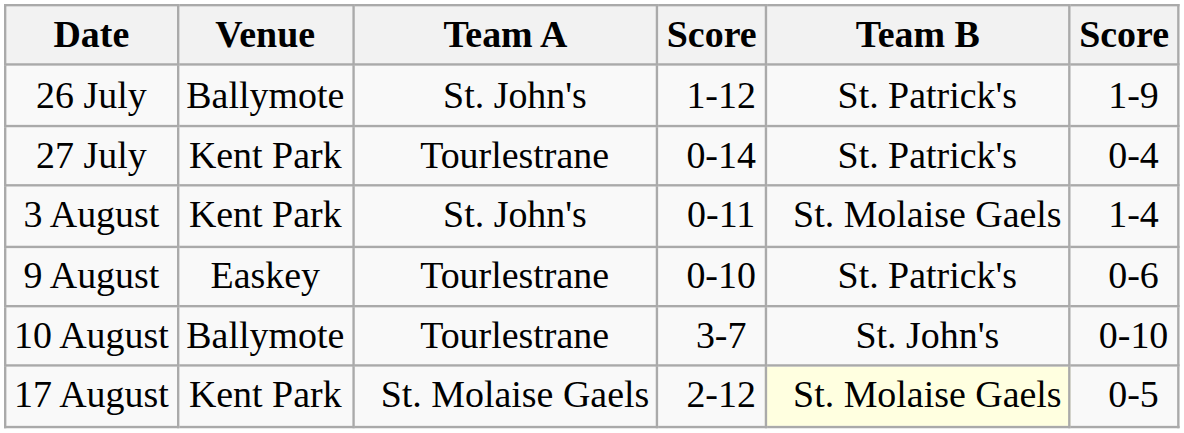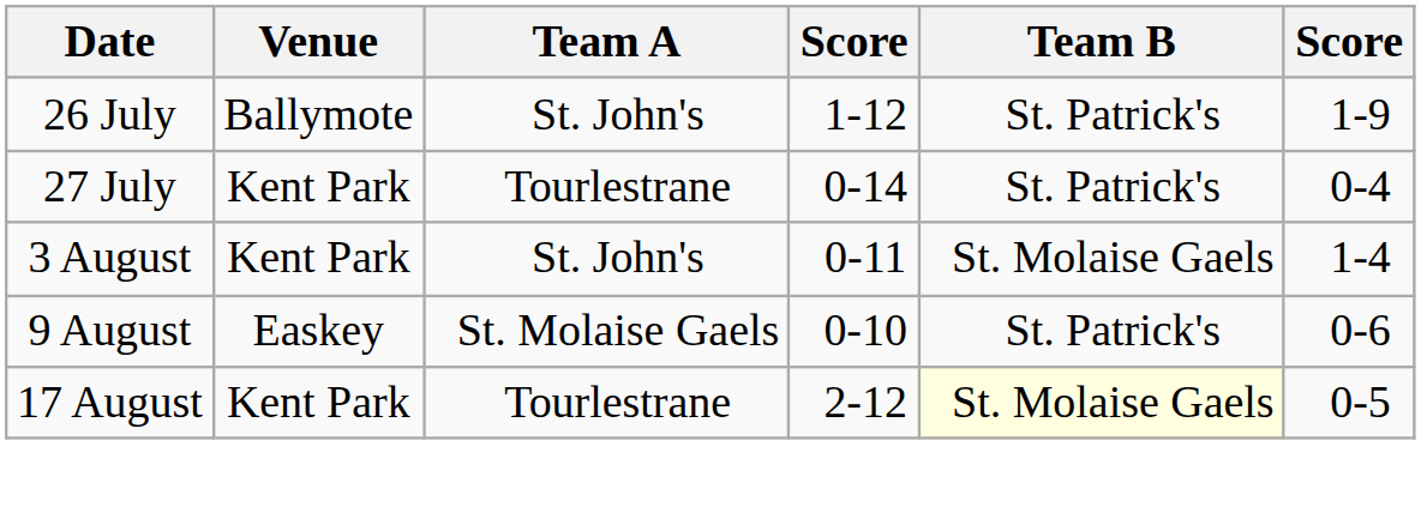9 August | Team A: Tourlestrane -> St. Molaise Gaels
- row: 10 August | Ballymote | Tourlestrane | 3-7 | St. John's | 0-10
17 August | Team A: St. Molaise Gaels -> Tourlestrane
